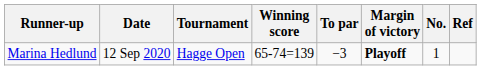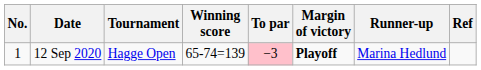columns swapped: No. <-> Runner-up
12 Sep 2020 | To par: no background -> pink background
